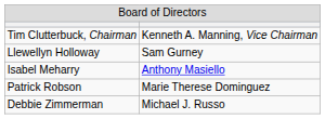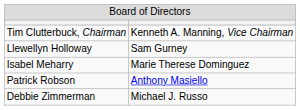Isabel Meharry | column 2: Anthony Masiello -> Marie Therese Dominguez
Patrick Robson | column 2: Marie Therese Dominguez -> Anthony Masiello
